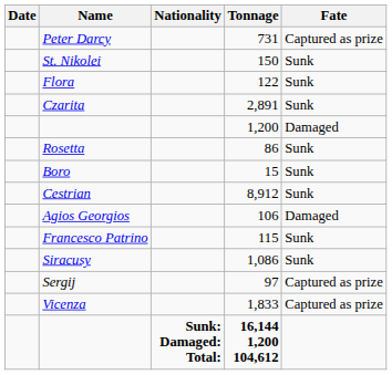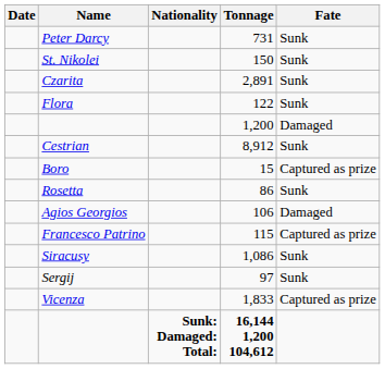Peter Darcy | Fate: Captured as prize -> Sunk
rows swapped: Czarita <-> Flora
rows swapped: Rosetta <-> Cestrian
Boro | Fate: Sunk -> Captured as prize
Francesco Patrino | Fate: Sunk -> Captured as prize
Sergij | Fate: Captured as prize -> Sunk
